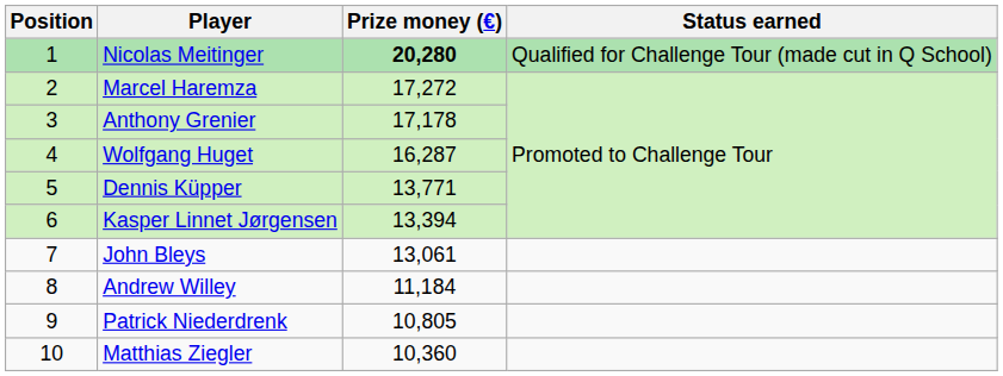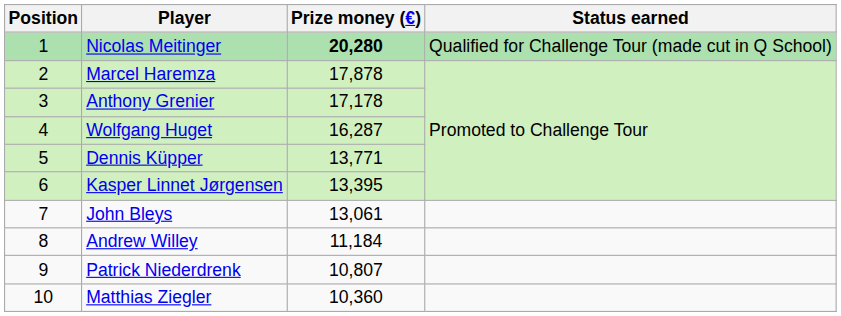Marcel Haremza | Prize money (€): 17,272 -> 17,878
Kasper Linnet Jørgensen | Prize money (€): 13,394 -> 13,395
Patrick Niederdrenk | Prize money (€): 10,805 -> 10,807
